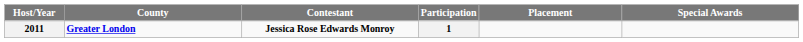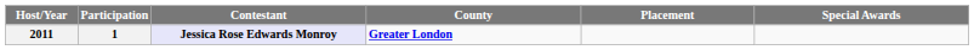columns swapped: Participation <-> County
2011 | Contestant: no background -> lavender background
